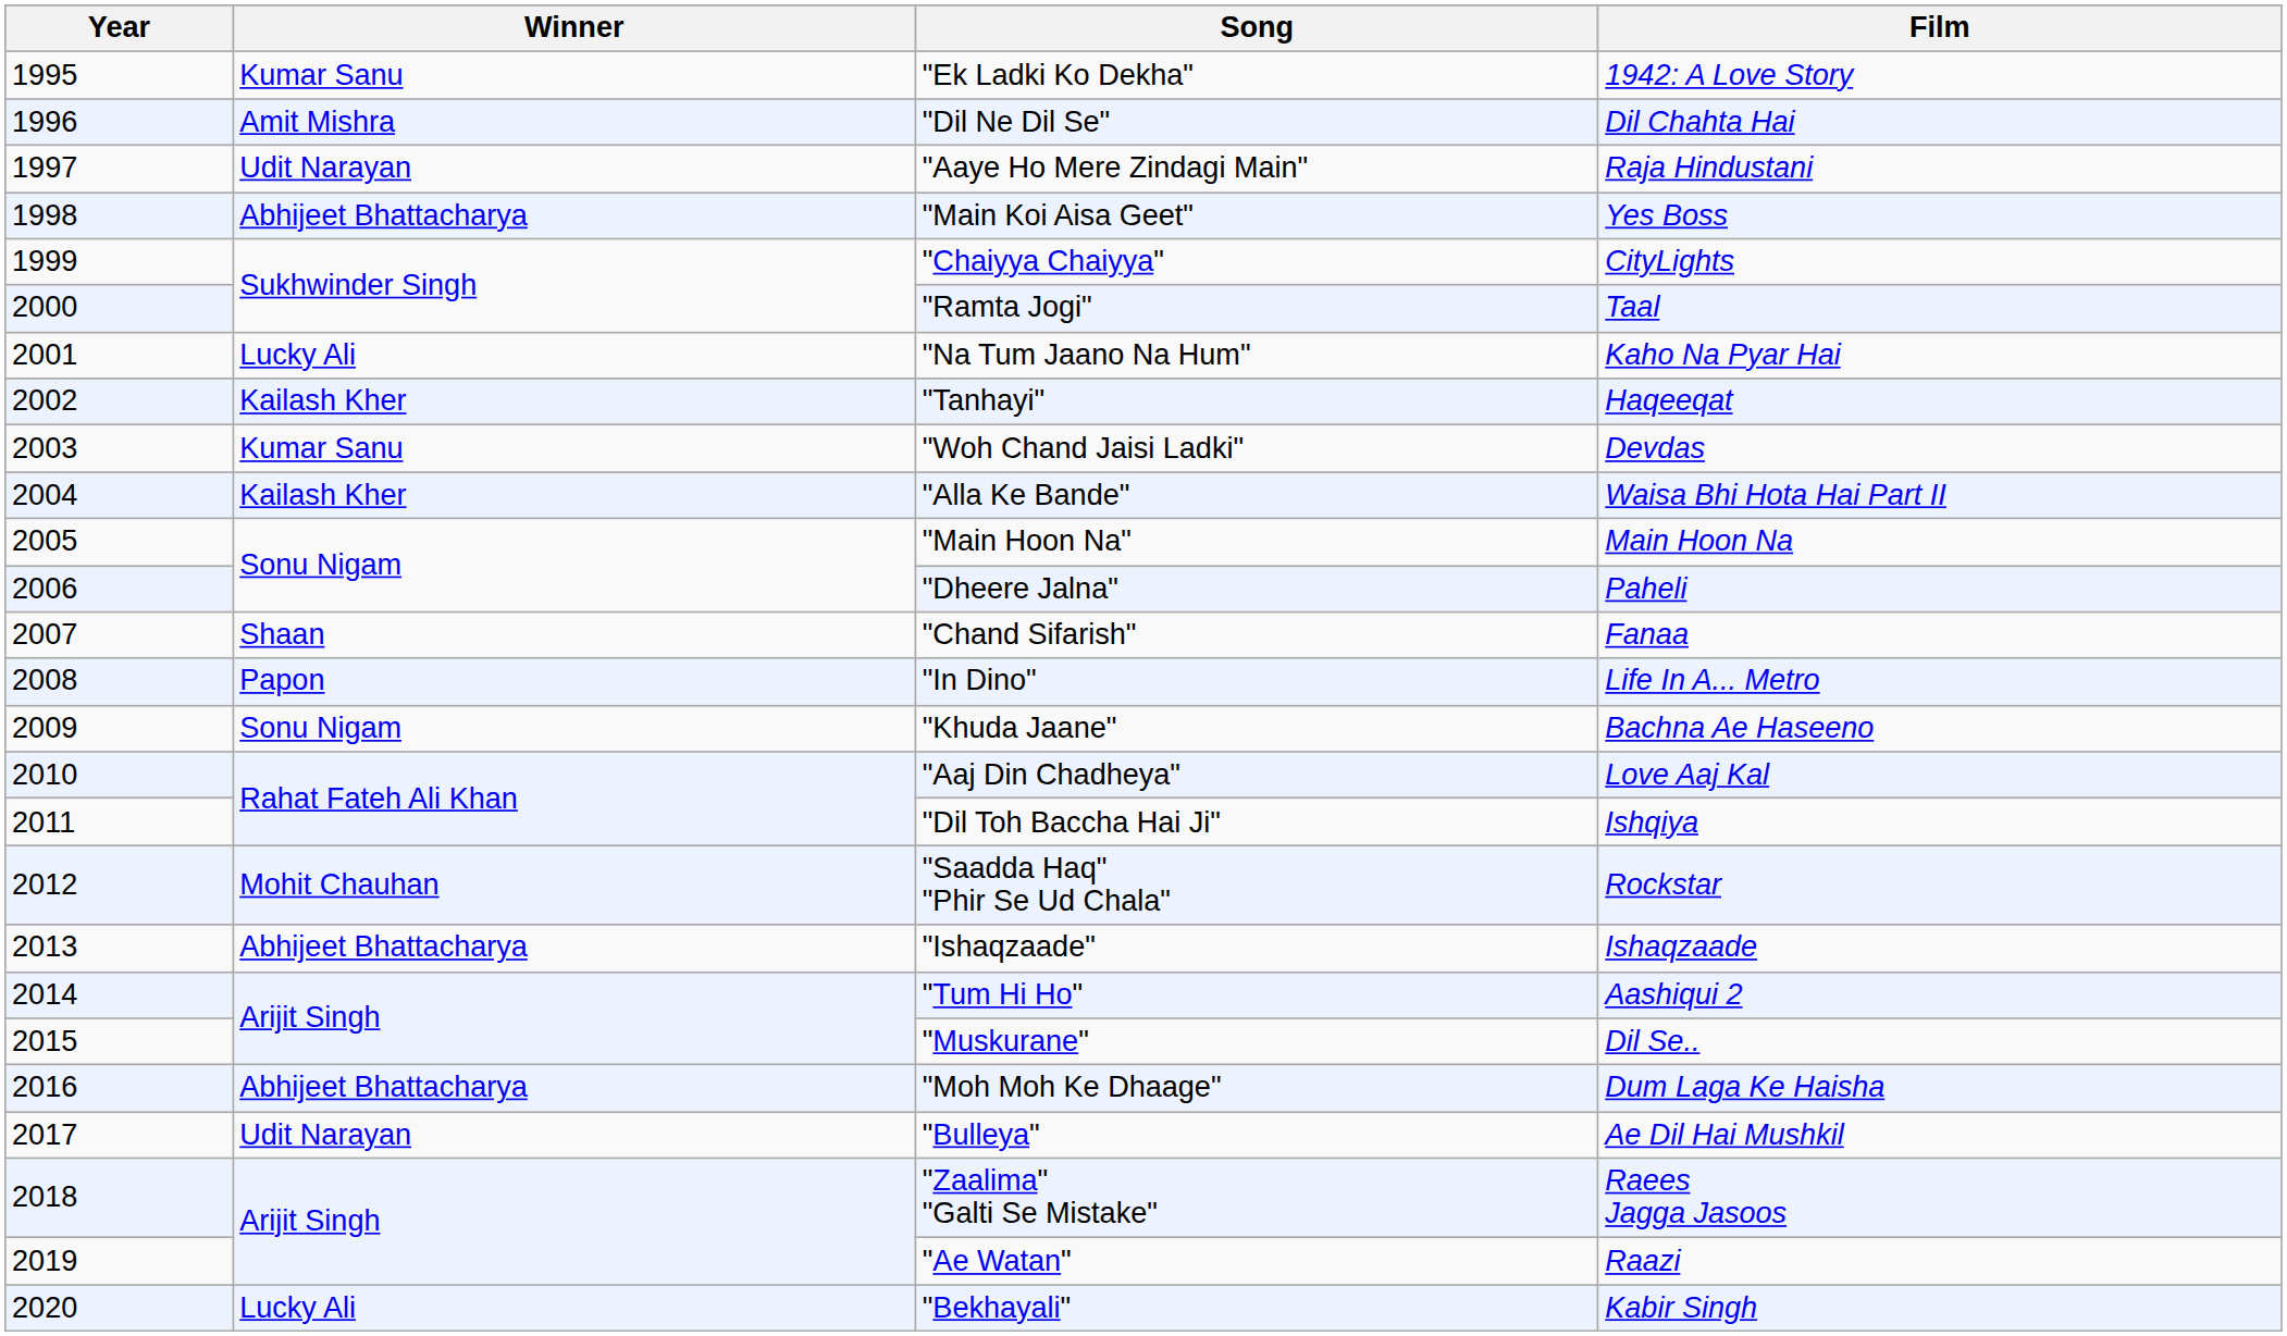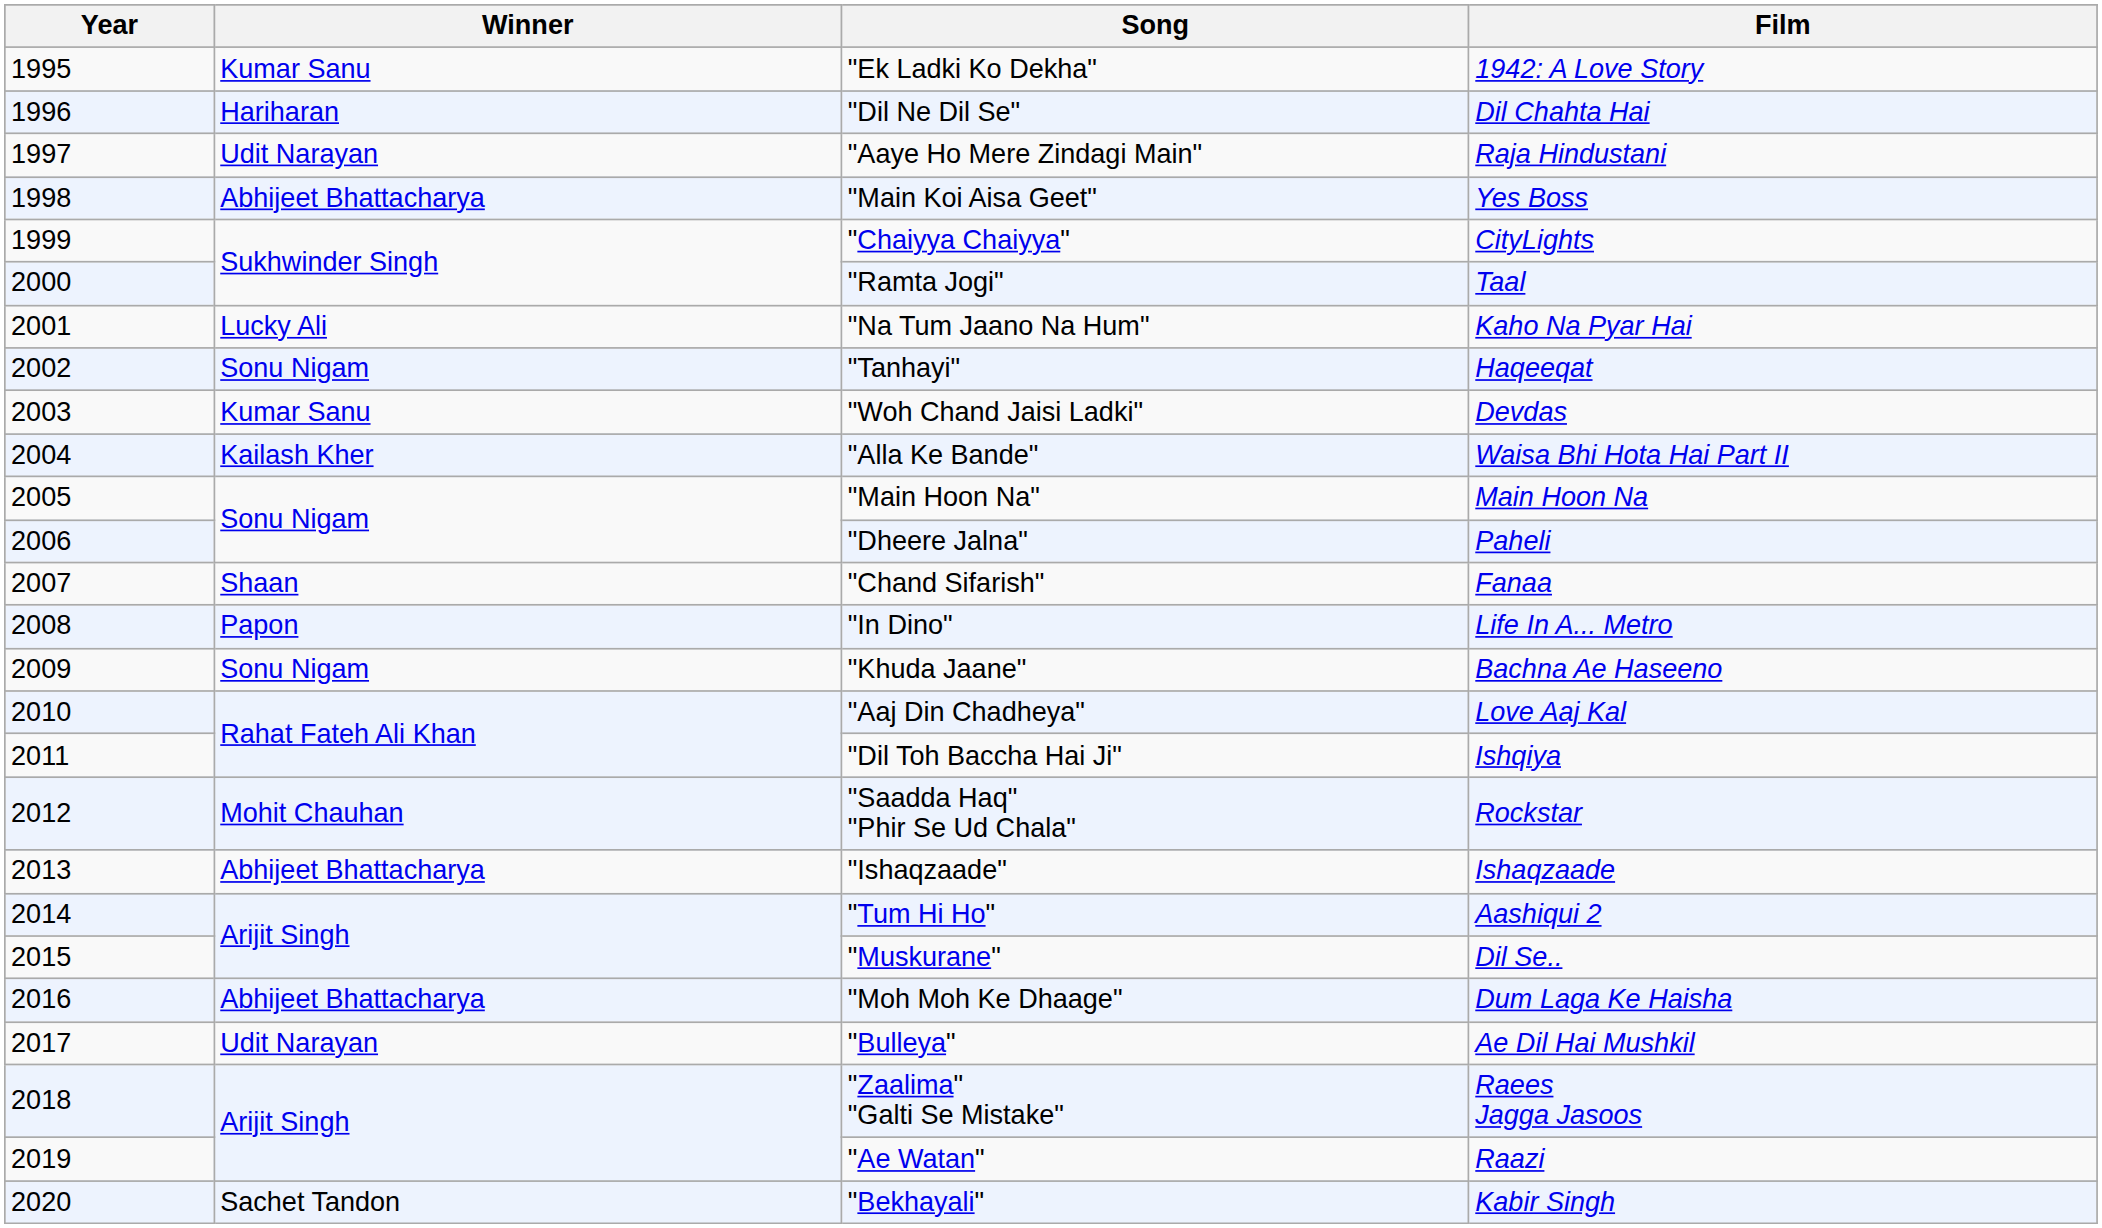"Dil Ne Dil Se" | Winner: Amit Mishra -> Hariharan
"Tanhayi" | Winner: Kailash Kher -> Sonu Nigam
"Bekhayali" | Winner: Lucky Ali -> Sachet Tandon
